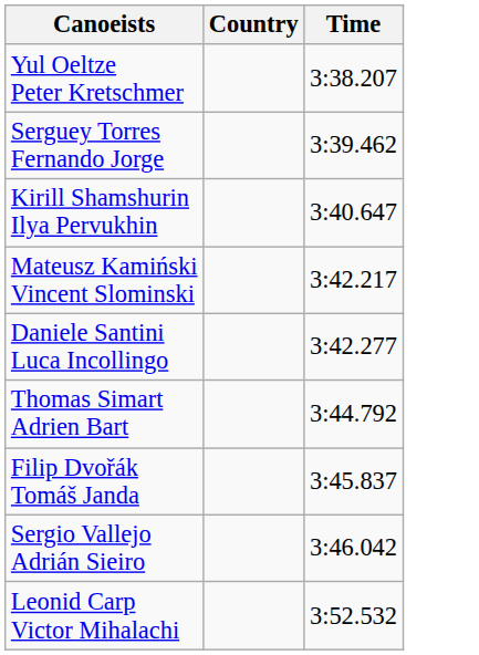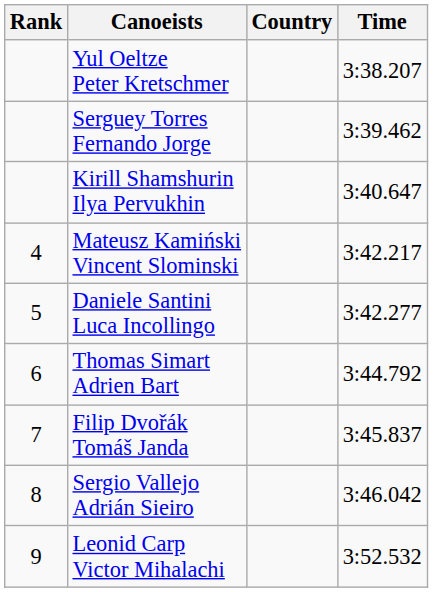+ column: Rank | 4 | 5 | 6 | 7 | 8 | 9
